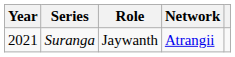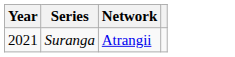- column: Role | Jaywanth
